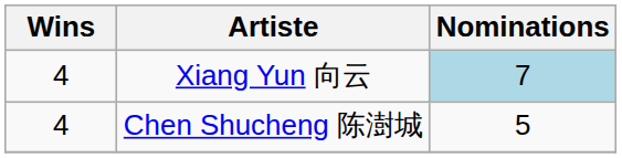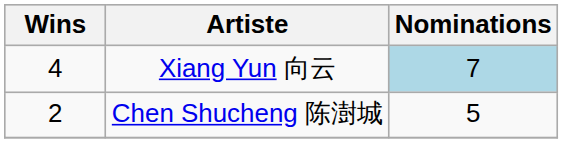Chen Shucheng 陈澍城 | Wins: 4 -> 2
